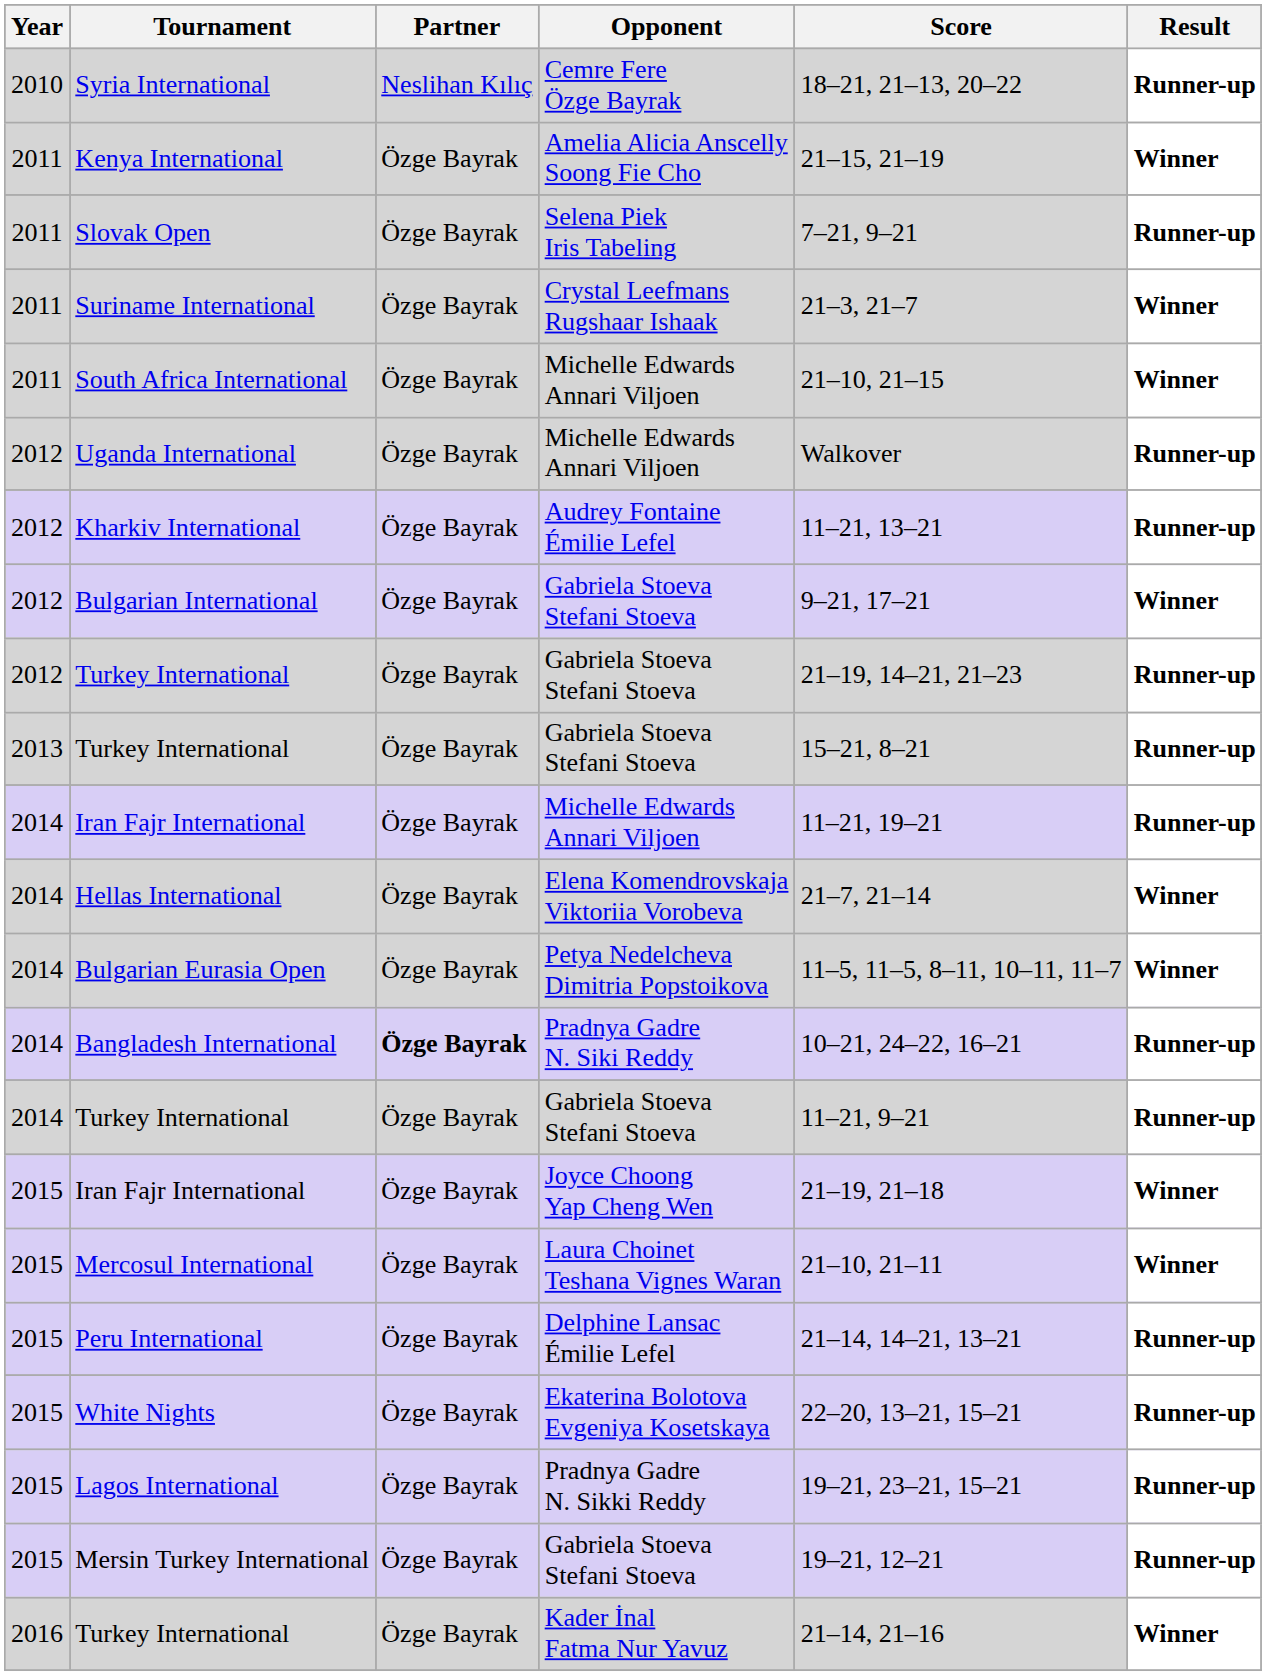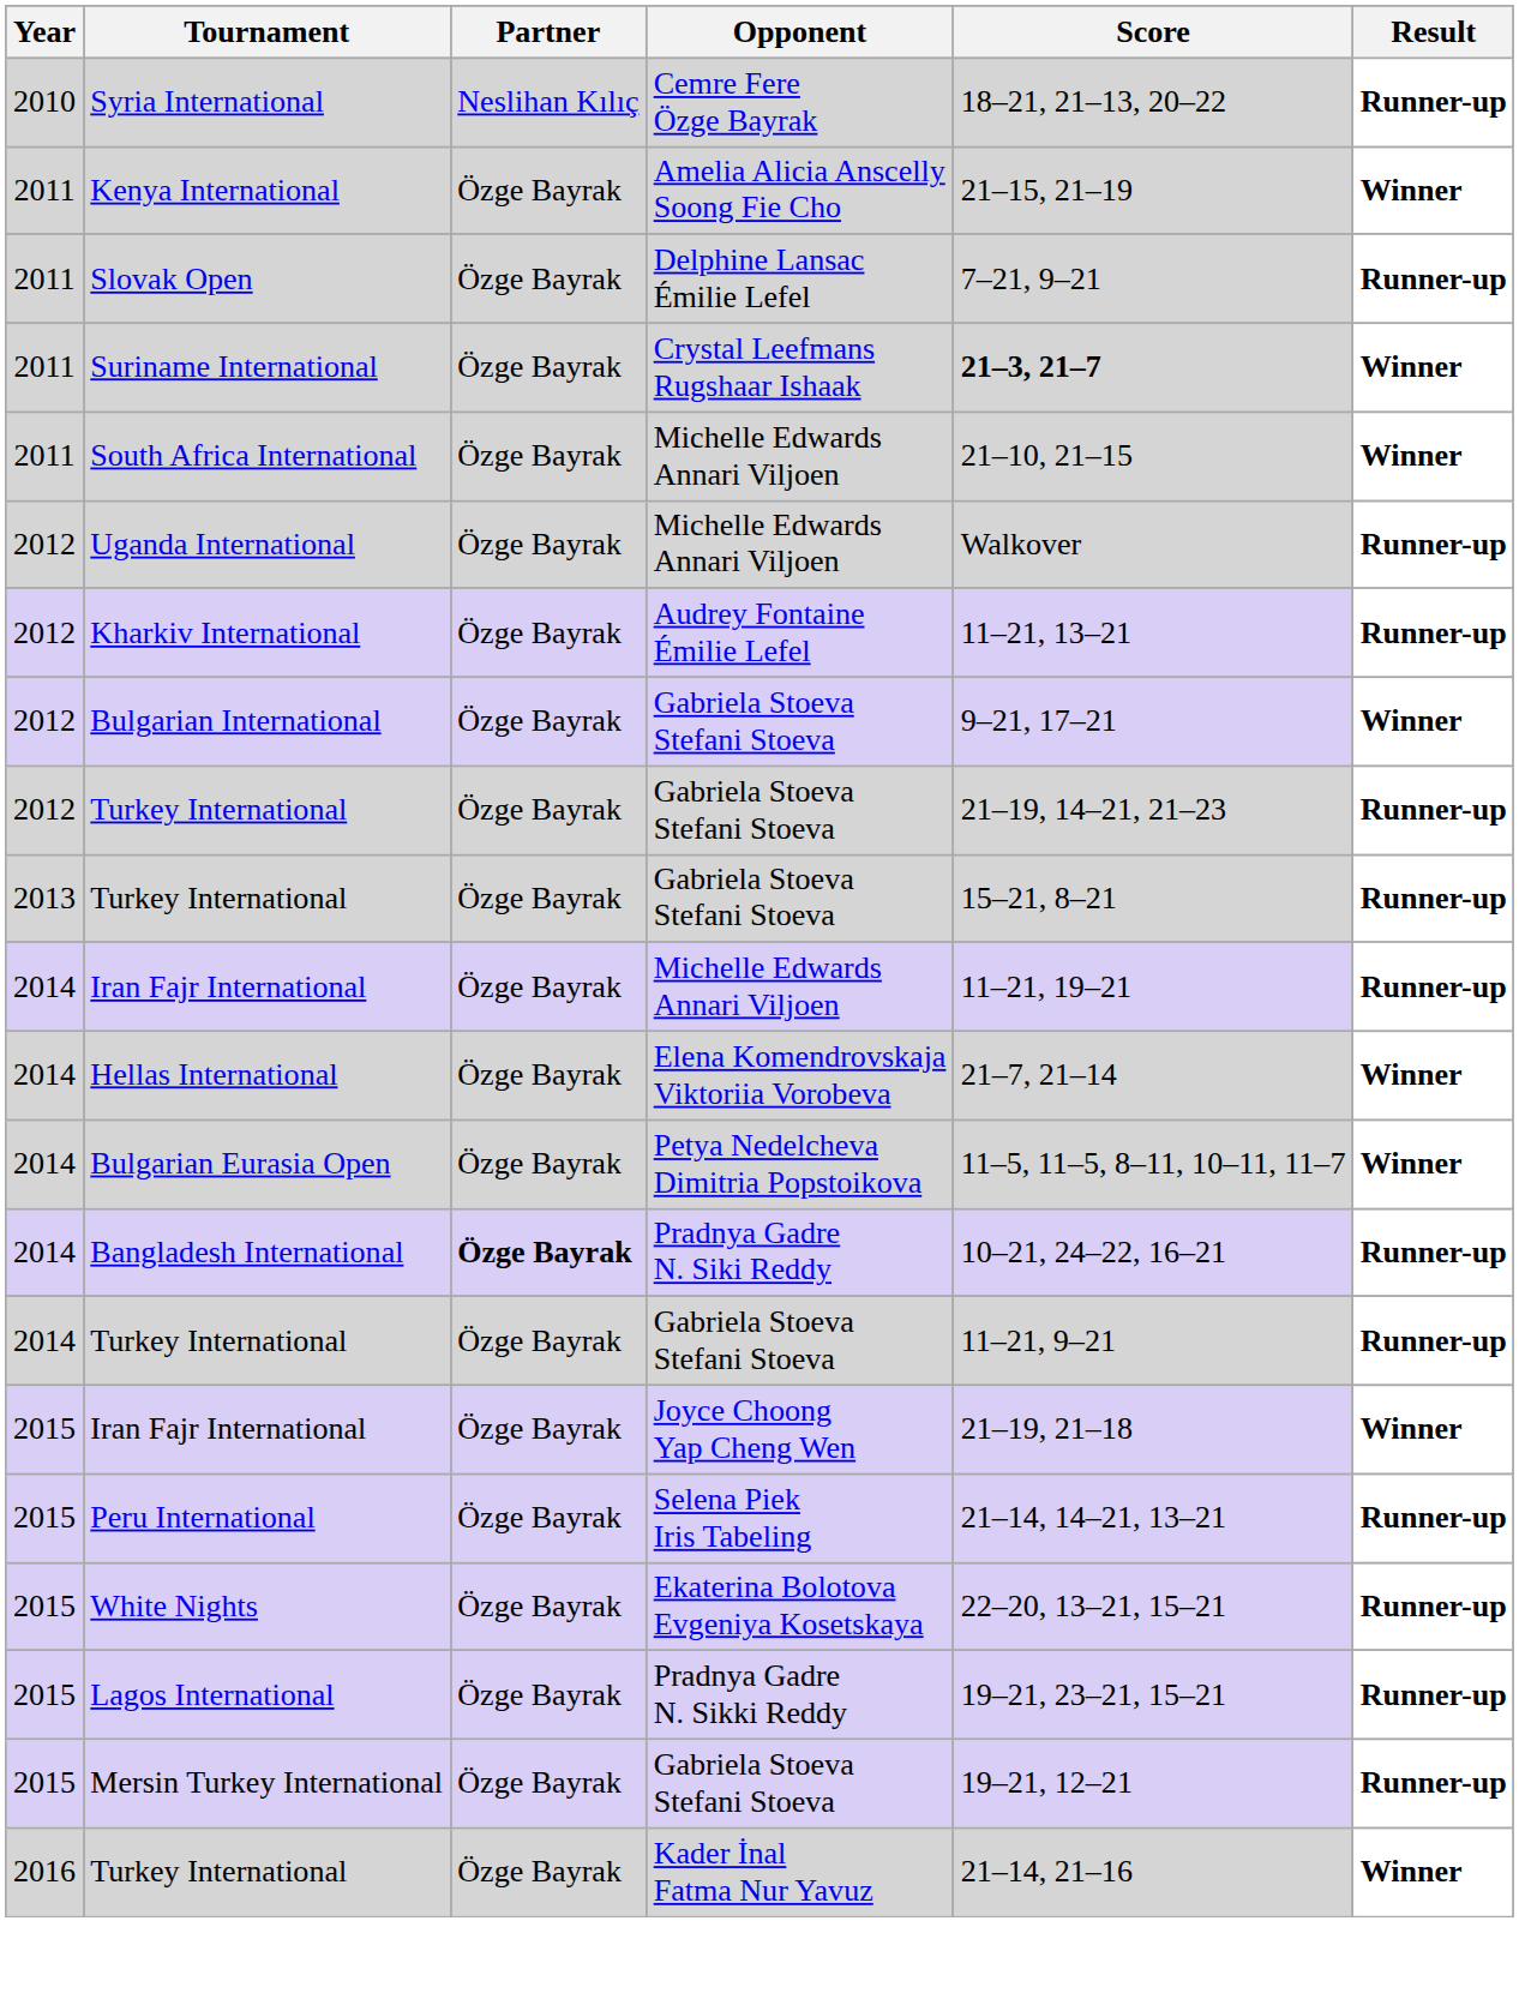Slovak Open | Opponent: Selena Piek Iris Tabeling -> Delphine Lansac Émilie Lefel
Suriname International | Score: normal -> bold
- row: 2015 | Mercosul International | Özge Bayrak | Laura Choinet Teshana Vignes Waran | 21–10, 21–11 | Winner
Peru International | Opponent: Delphine Lansac Émilie Lefel -> Selena Piek Iris Tabeling
